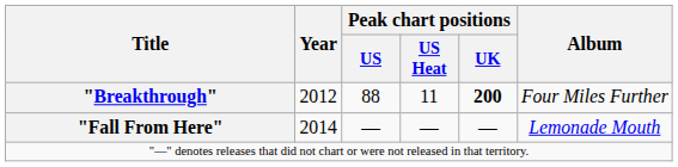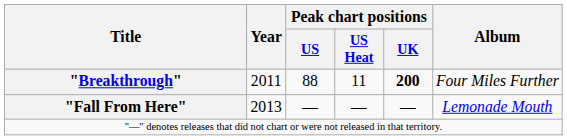"Breakthrough" | Year: 2012 -> 2011
"Fall From Here" | Year: 2014 -> 2013
